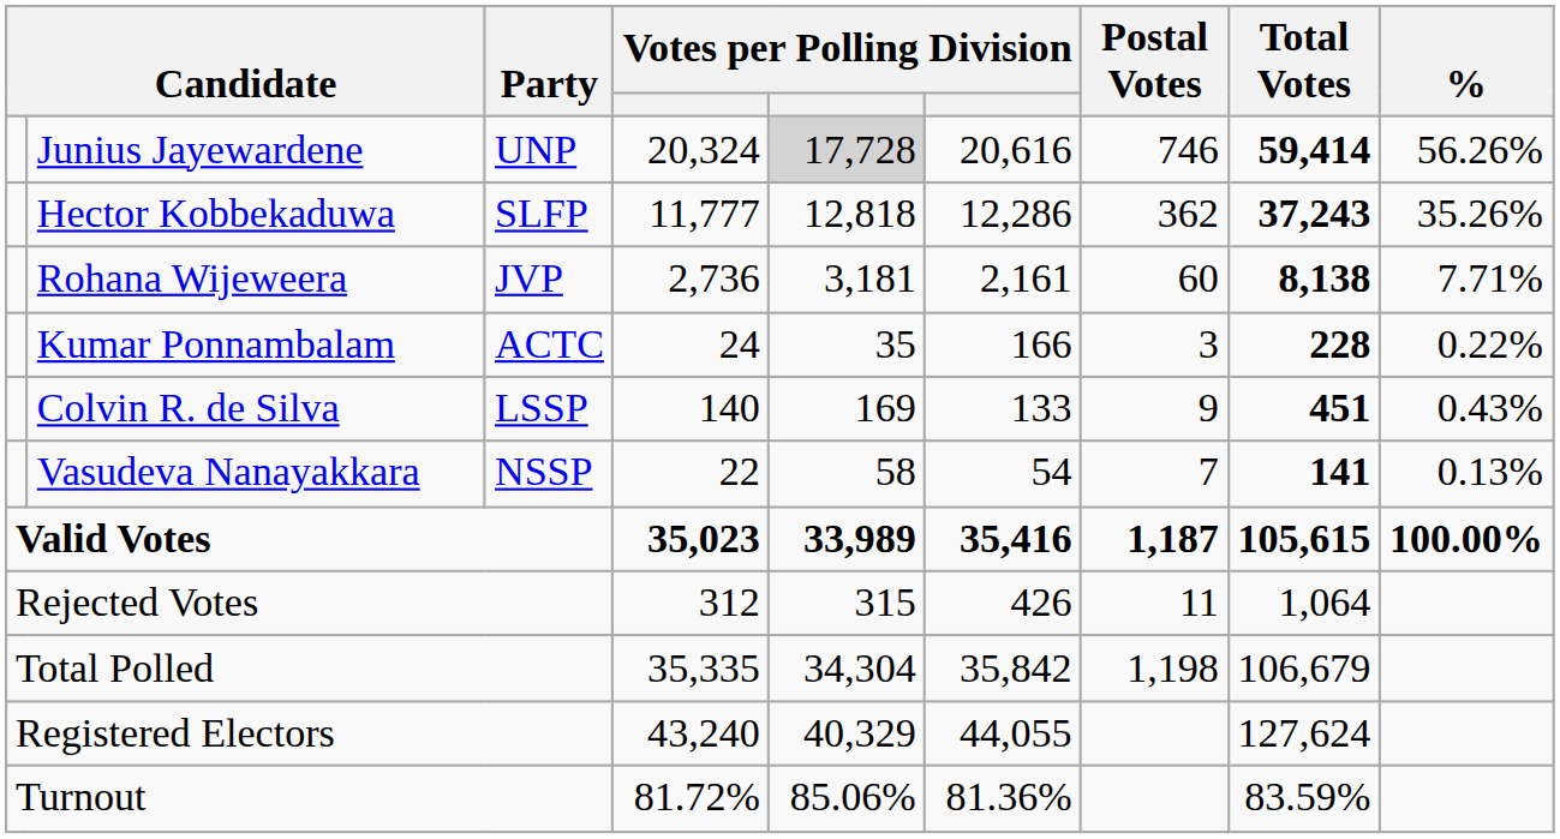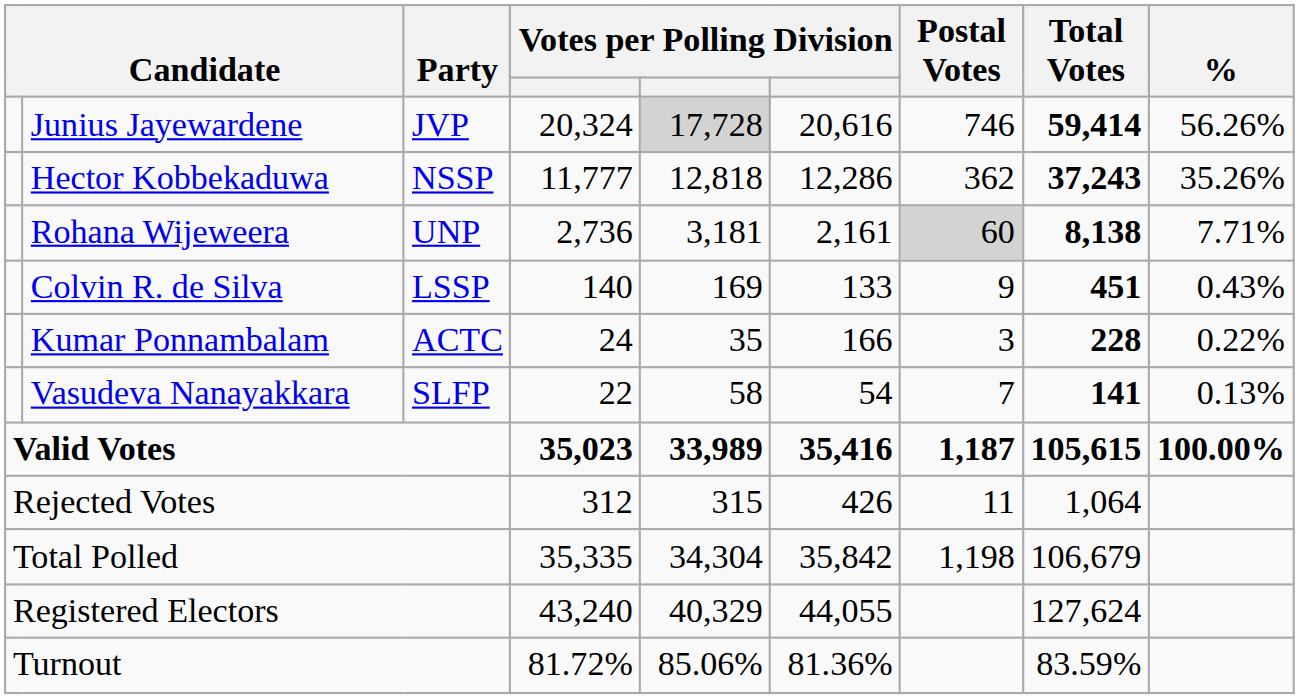Junius Jayewardene | Party: UNP -> JVP
Hector Kobbekaduwa | Party: SLFP -> NSSP
Rohana Wijeweera | Party: JVP -> UNP
Rohana Wijeweera | Postal Votes: no background -> lightgrey background
rows swapped: Colvin R. de Silva <-> Kumar Ponnambalam
Vasudeva Nanayakkara | Party: NSSP -> SLFP
